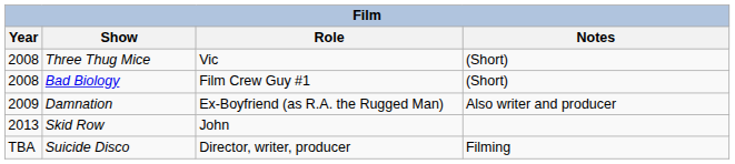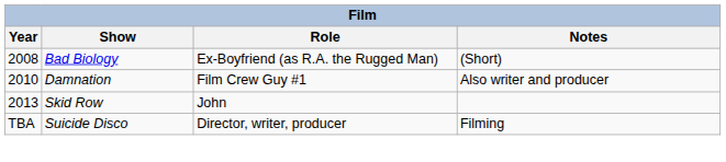- row: 2008 | Three Thug Mice | Vic | (Short)
Bad Biology | Role: Film Crew Guy #1 -> Ex-Boyfriend (as R.A. the Rugged Man)
Damnation | Year: 2009 -> 2010
Damnation | Role: Ex-Boyfriend (as R.A. the Rugged Man) -> Film Crew Guy #1
